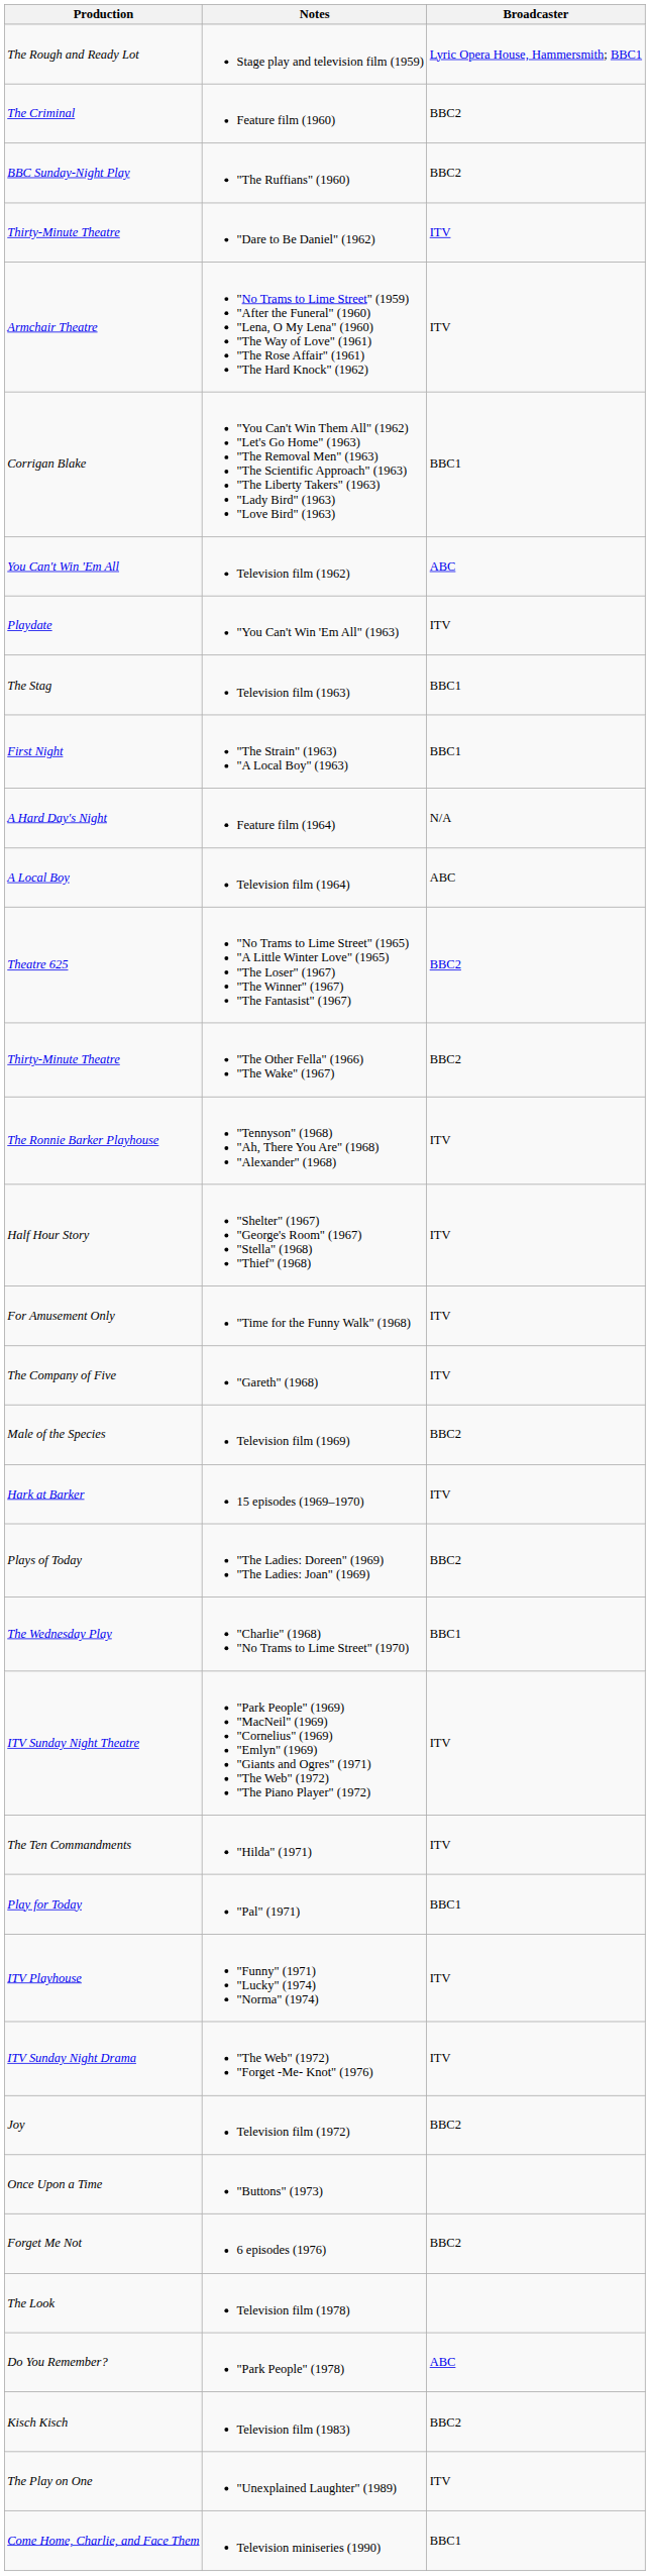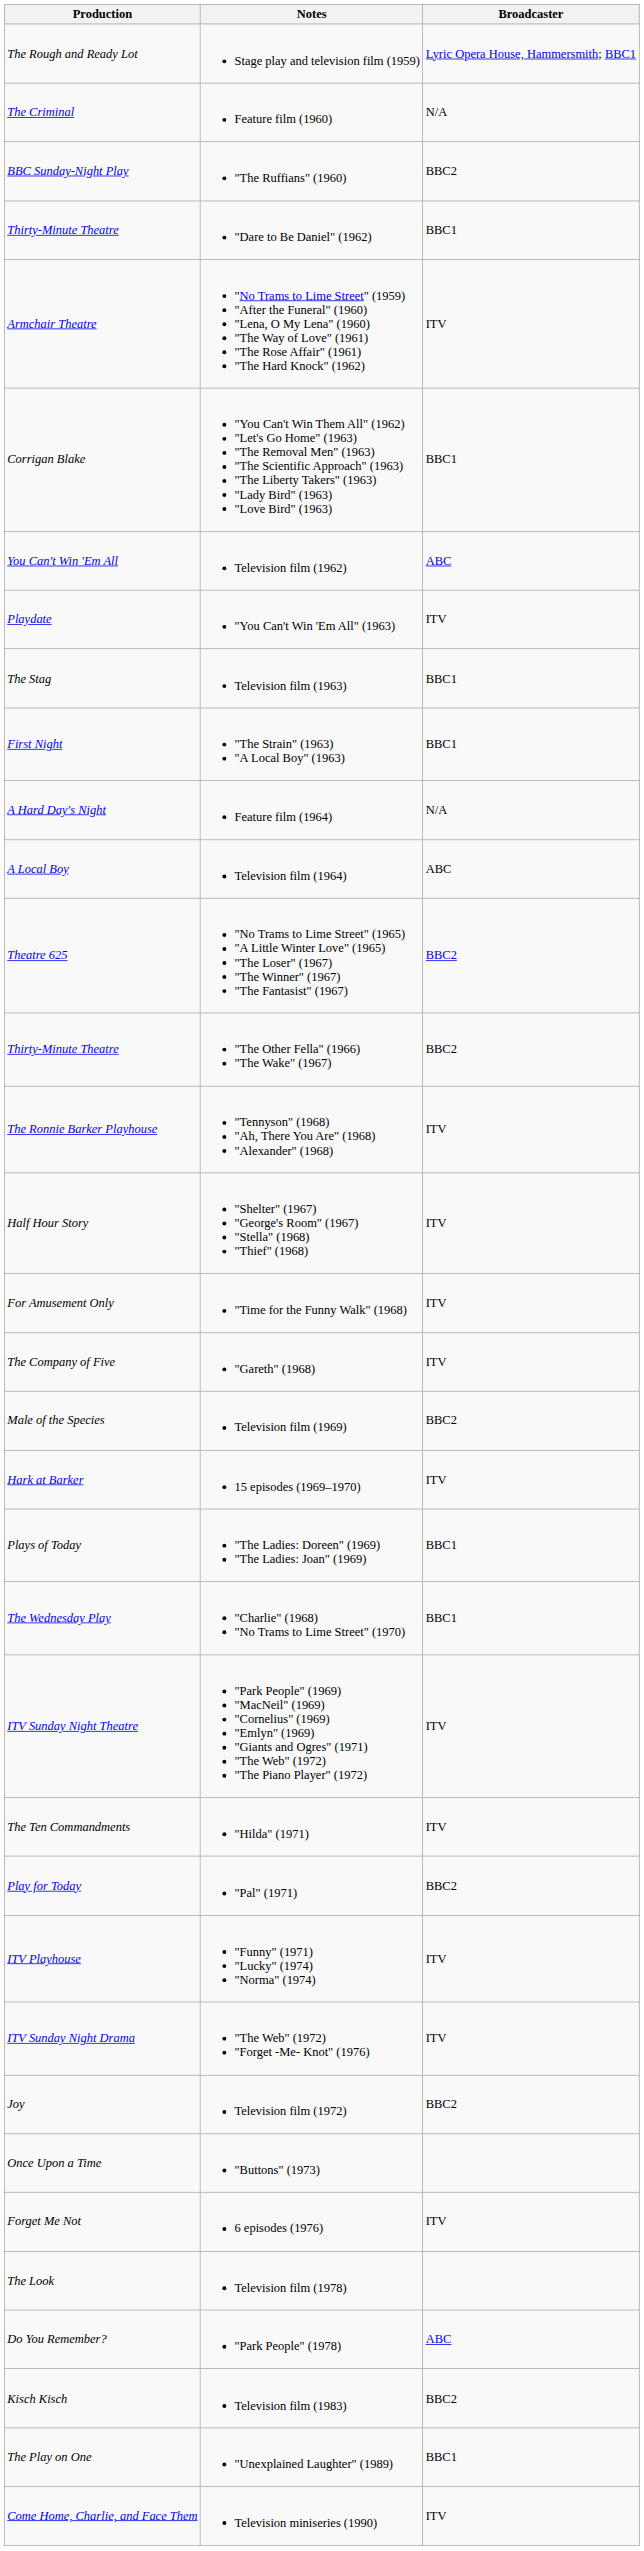Feature film (1960) | Broadcaster: BBC2 -> N/A
"Dare to Be Daniel" (1962) | Broadcaster: ITV -> BBC1
"The Ladies: Doreen" (1969) "The Ladies: Joan" (1969) | Broadcaster: BBC2 -> BBC1
"Pal" (1971) | Broadcaster: BBC1 -> BBC2
6 episodes (1976) | Broadcaster: BBC2 -> ITV
"Unexplained Laughter" (1989) | Broadcaster: ITV -> BBC1
Television miniseries (1990) | Broadcaster: BBC1 -> ITV
